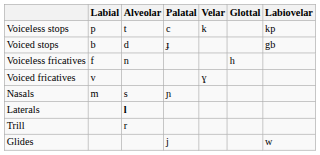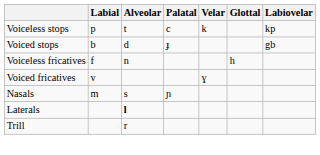- row: Glides | j | w
